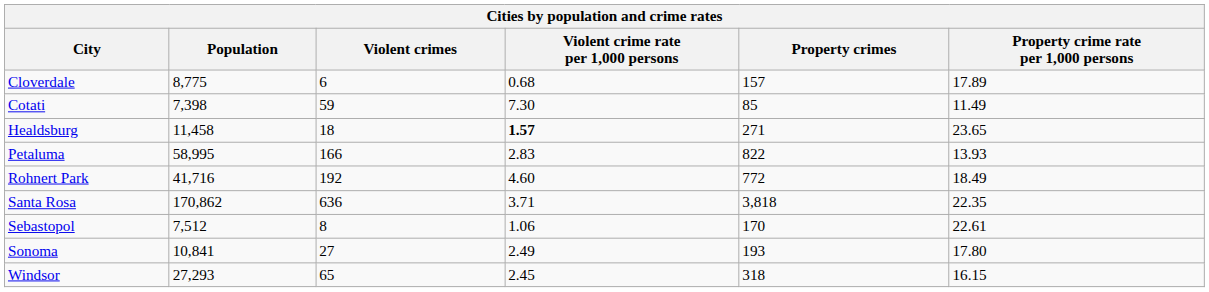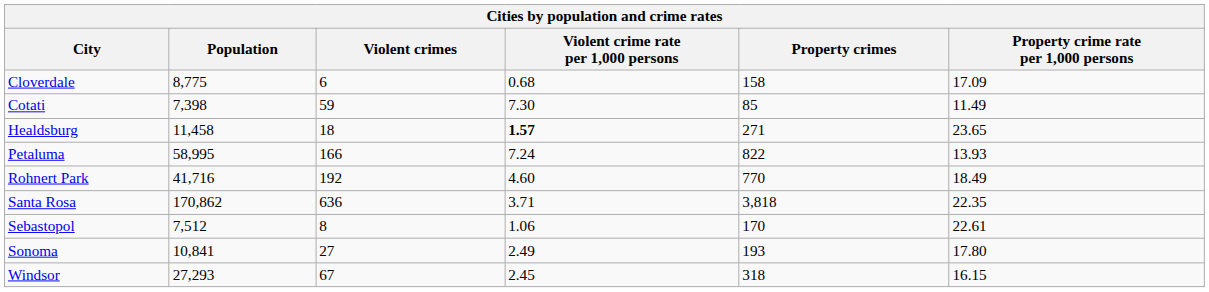Cloverdale | Property crimes: 157 -> 158
Cloverdale | Property crime rate per 1,000 persons: 17.89 -> 17.09
Petaluma | Violent crime rate per 1,000 persons: 2.83 -> 7.24
Rohnert Park | Property crimes: 772 -> 770
Windsor | Violent crimes: 65 -> 67
